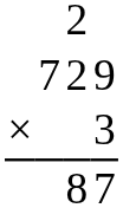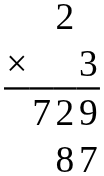rows swapped: 9 <-> 3
